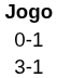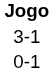rows swapped: 0-1 <-> 3-1
